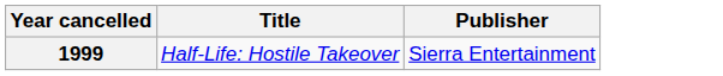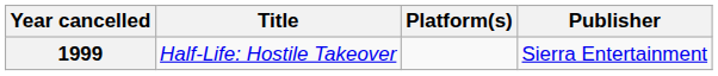+ column: Platform(s)
